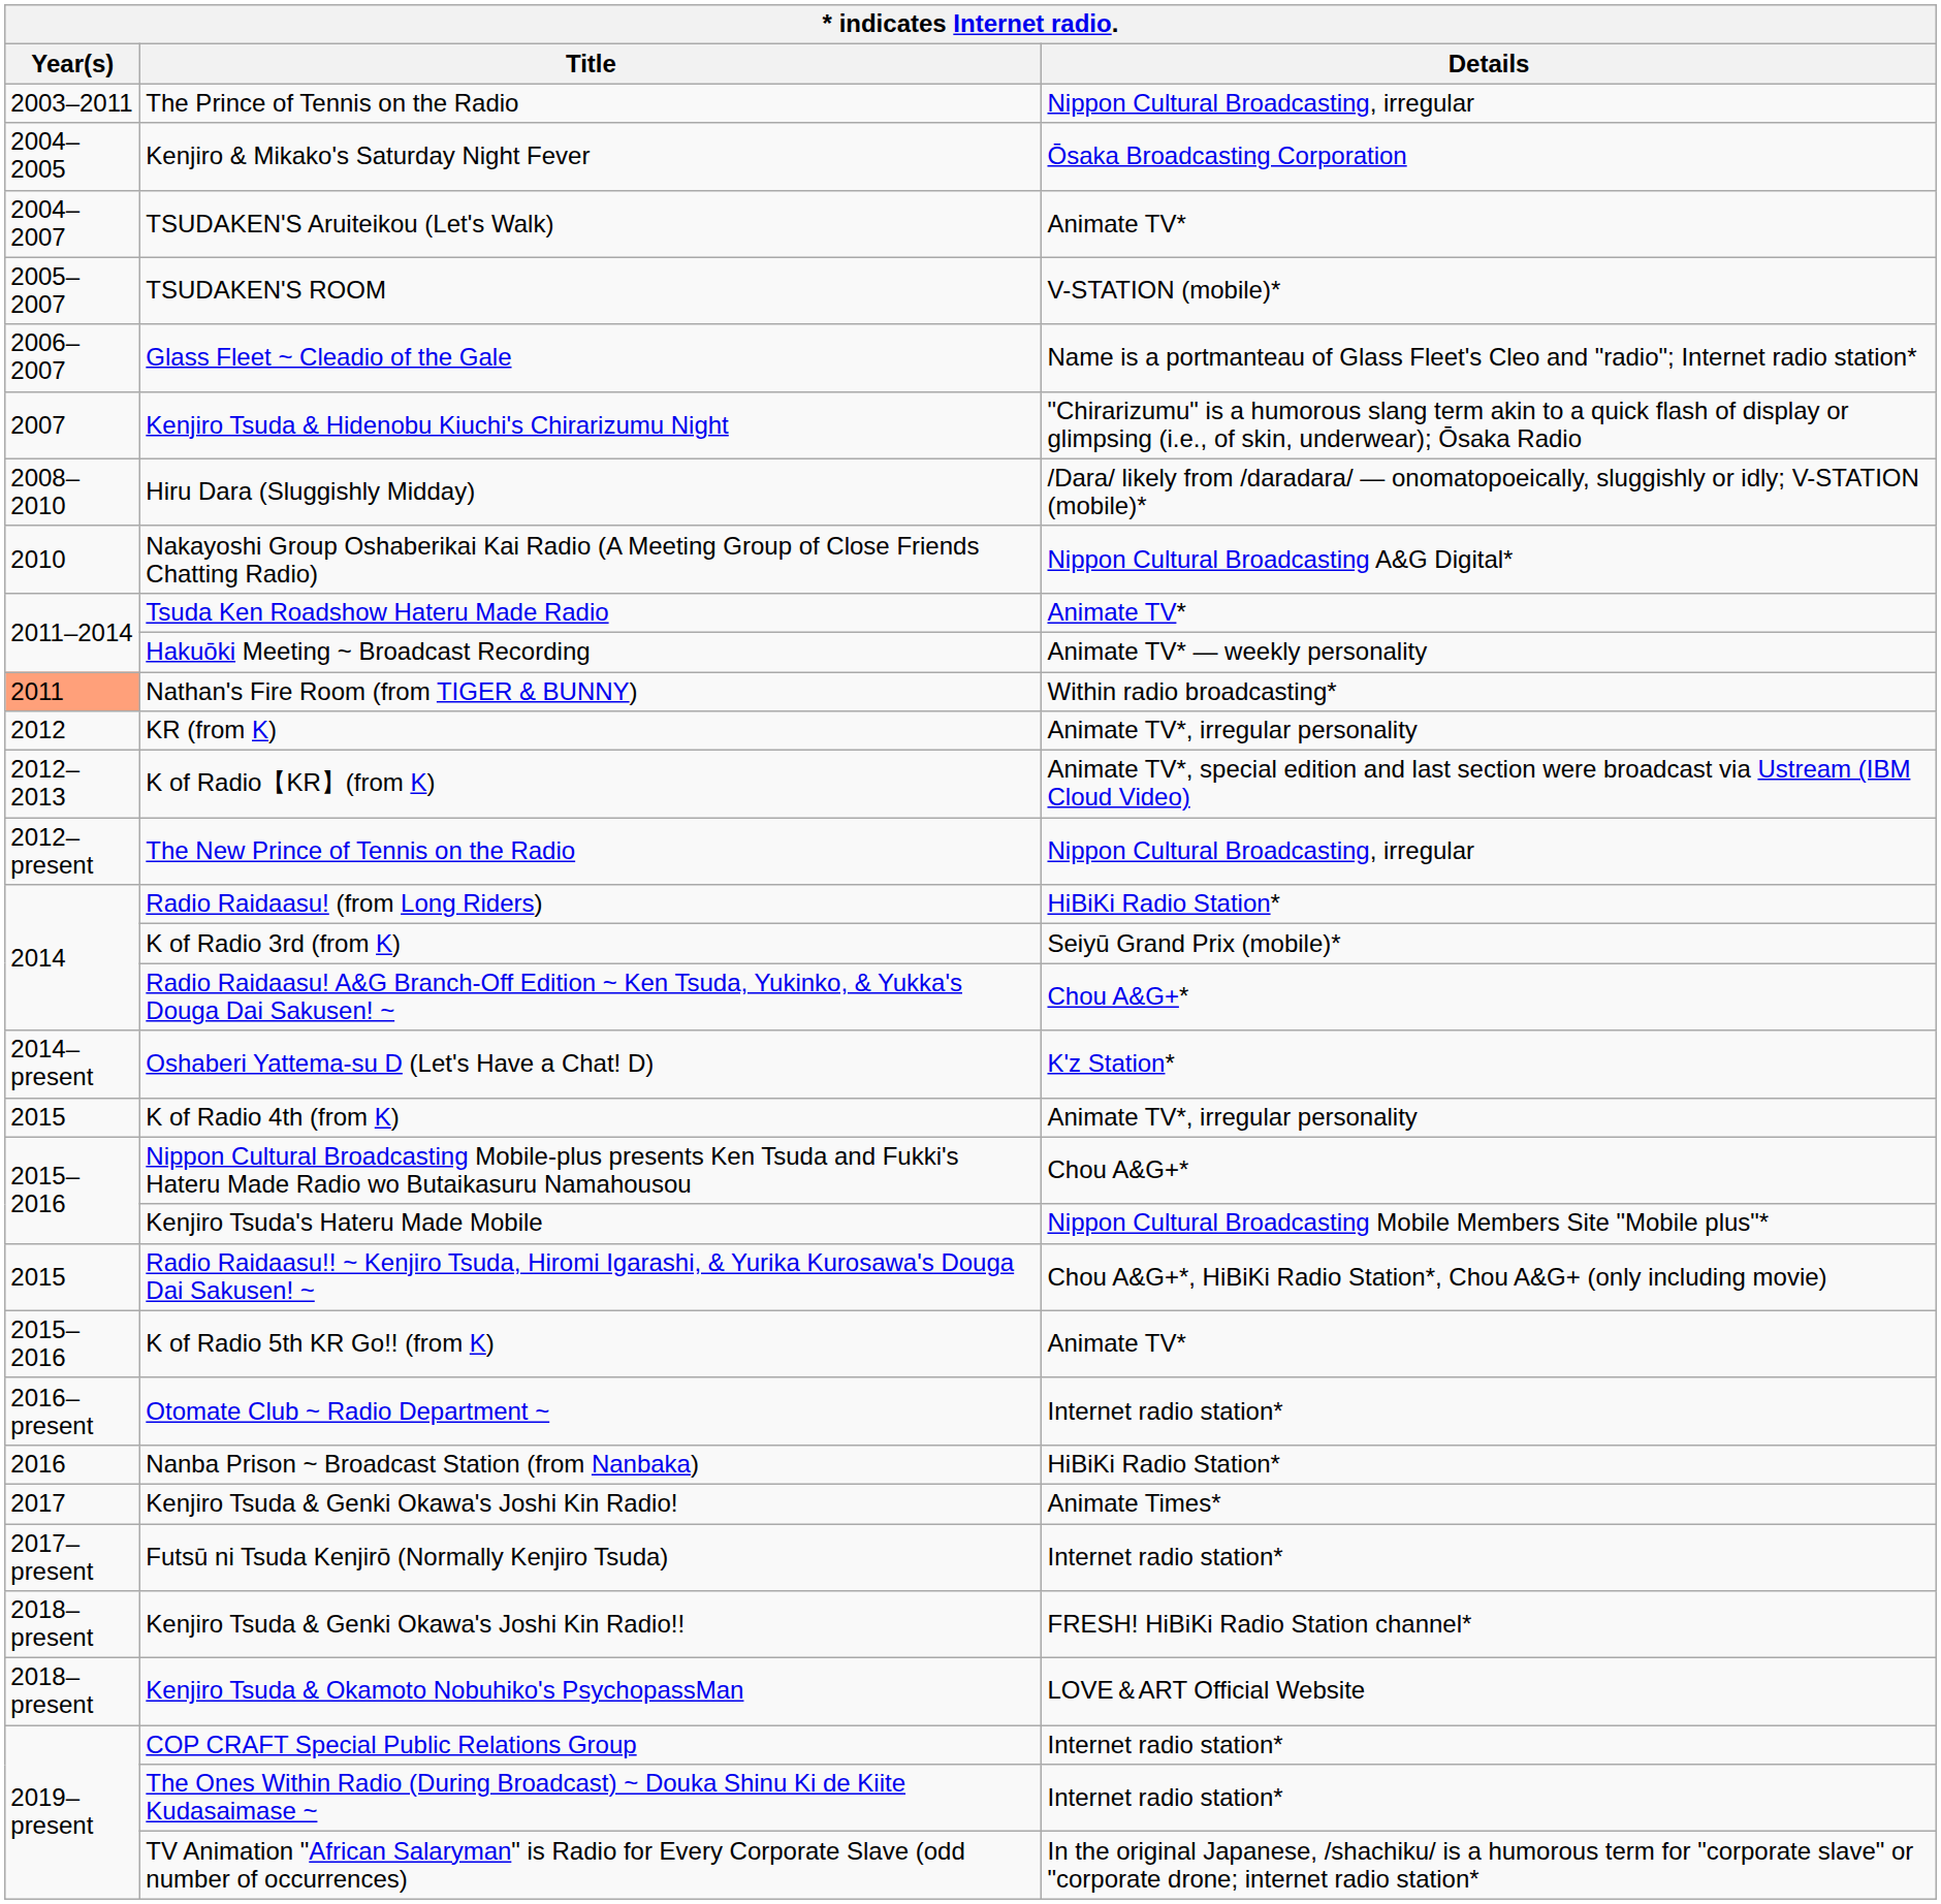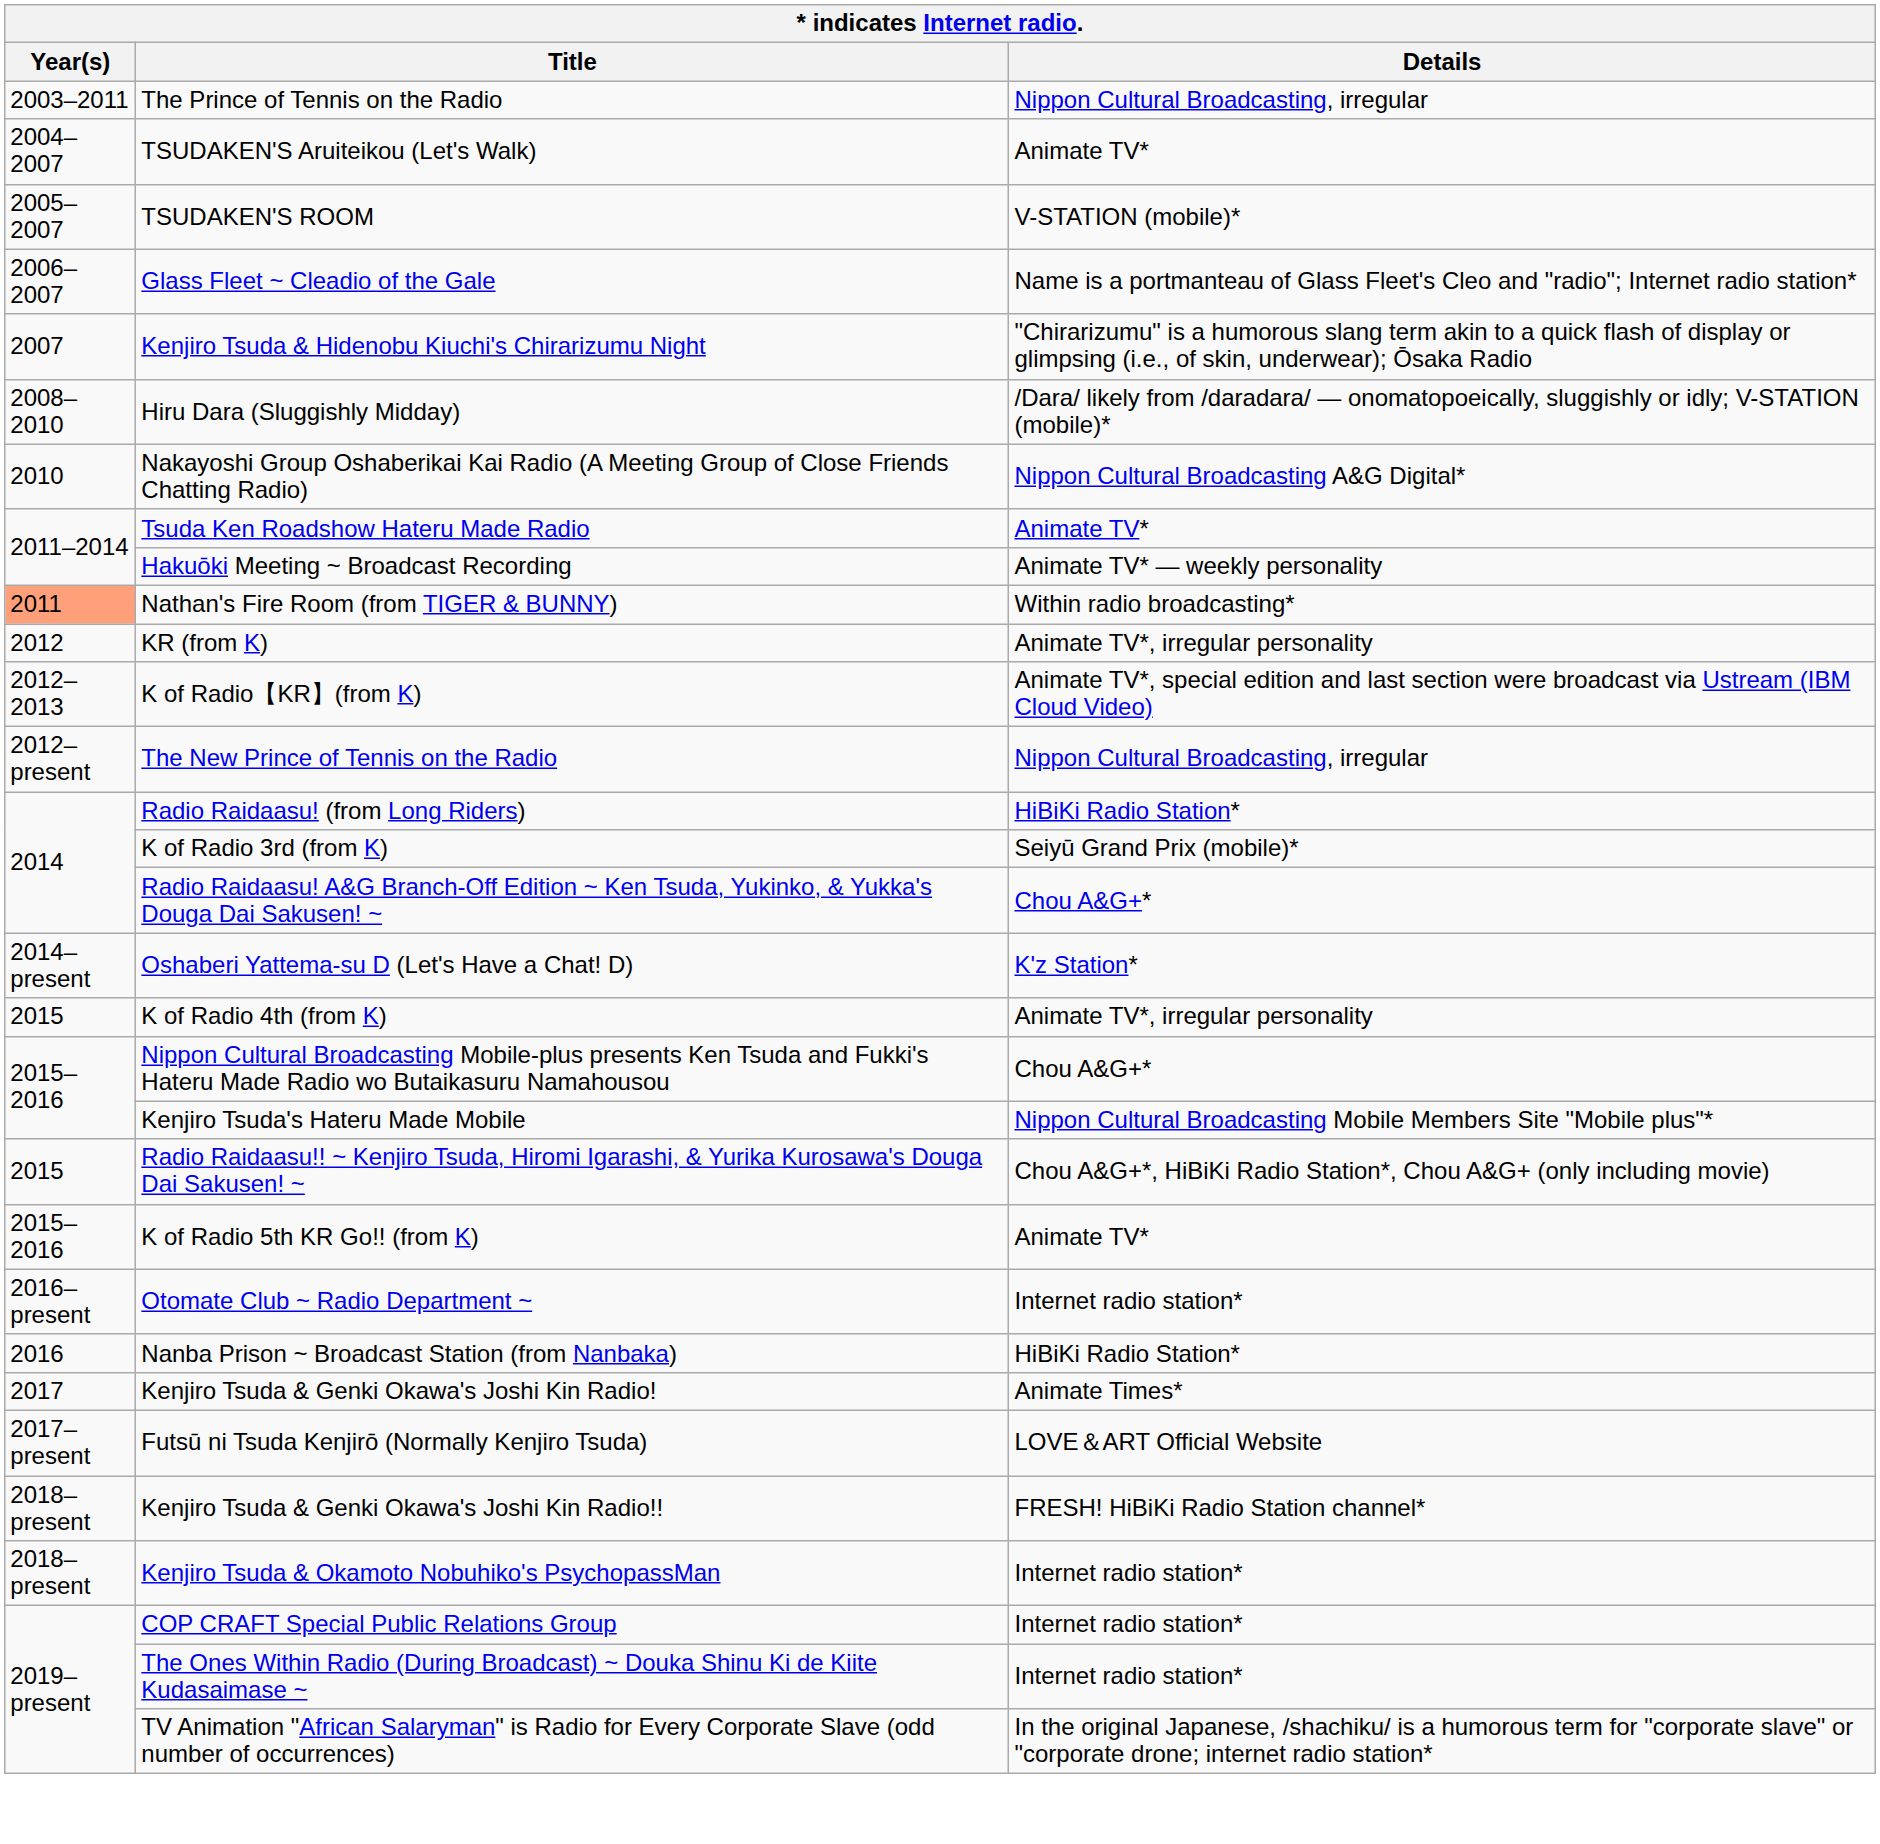- row: 2004–2005 | Kenjiro & Mikako's Saturday Night Fever | Ōsaka Broadcasting Corporation
Futsū ni Tsuda Kenjirō (Normally Kenjiro Tsuda) | Details: Internet radio station* -> LOVE＆ART Official Website
Kenjiro Tsuda & Okamoto Nobuhiko's PsychopassMan | Details: LOVE＆ART Official Website -> Internet radio station*
